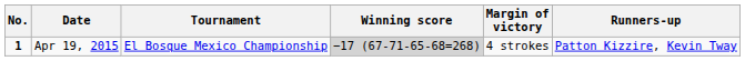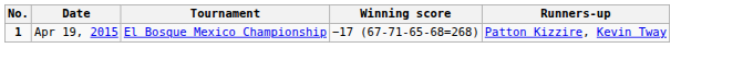- column: Margin of victory | 4 strokes
Apr 19, 2015 | Winning score: lightgrey background -> no background
